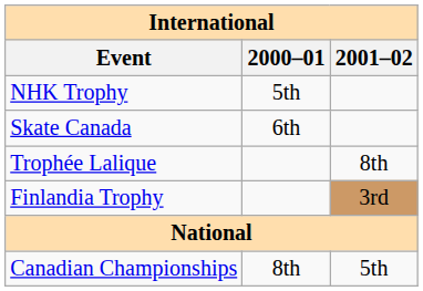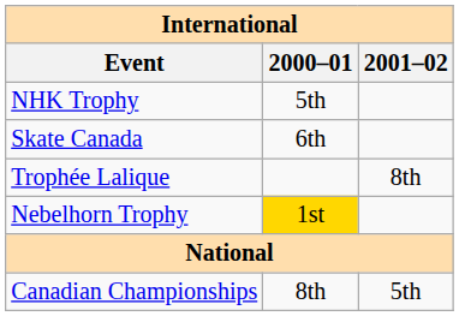- row: Finlandia Trophy | 3rd
+ row: Nebelhorn Trophy | 1st
